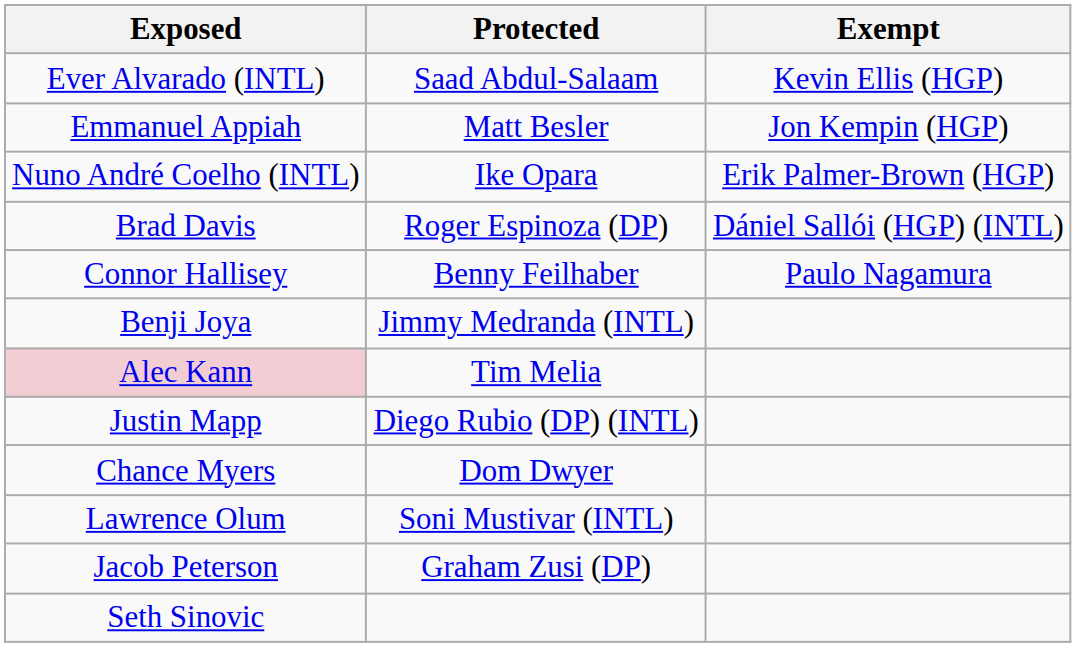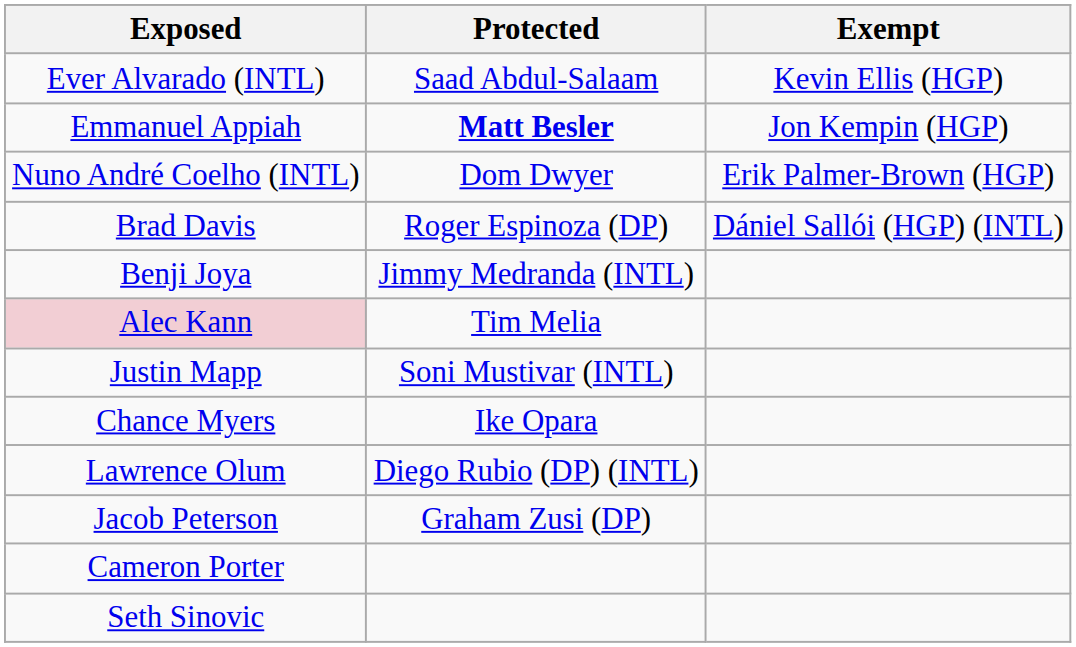Emmanuel Appiah | Protected: normal -> bold
Nuno André Coelho (INTL) | Protected: Ike Opara -> Dom Dwyer
- row: Connor Hallisey | Benny Feilhaber | Paulo Nagamura
Justin Mapp | Protected: Diego Rubio (DP) (INTL) -> Soni Mustivar (INTL)
Chance Myers | Protected: Dom Dwyer -> Ike Opara
Lawrence Olum | Protected: Soni Mustivar (INTL) -> Diego Rubio (DP) (INTL)
+ row: Cameron Porter
